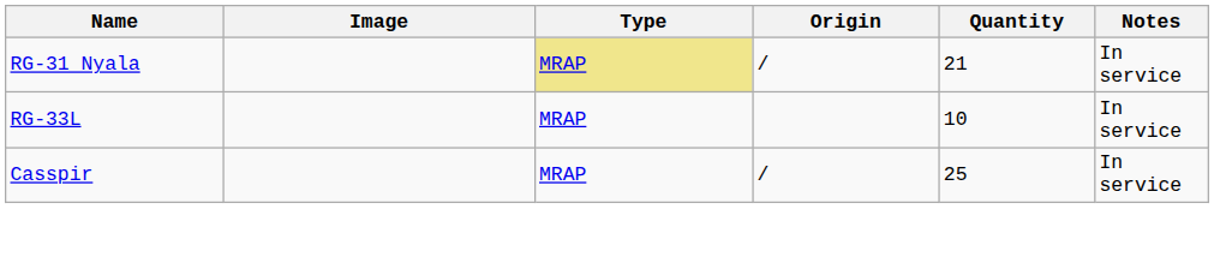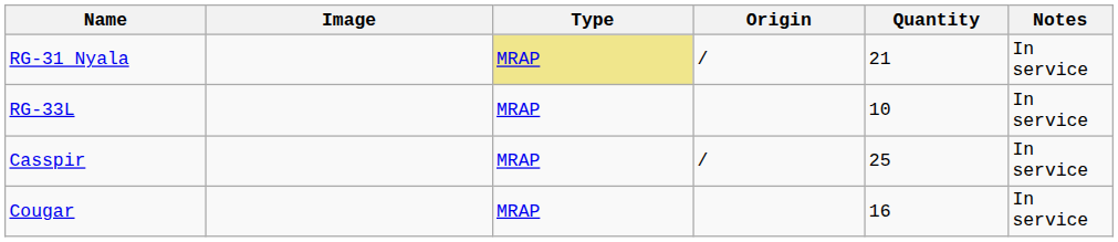+ row: Cougar | MRAP | 16 | In service
